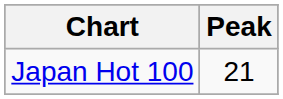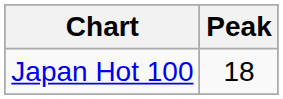Japan Hot 100 | Peak: 21 -> 18
